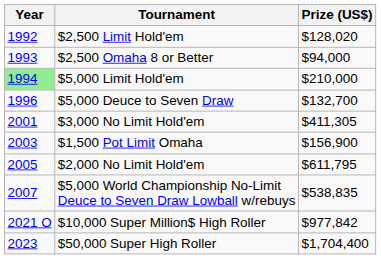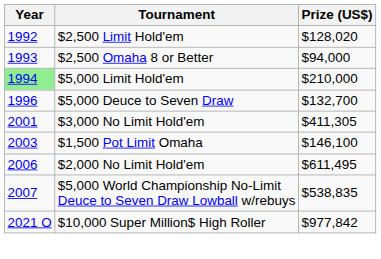$1,500 Pot Limit Omaha | Prize (US$): $156,900 -> $146,100
$2,000 No Limit Hold'em | Year: 2005 -> 2006
$2,000 No Limit Hold'em | Prize (US$): $611,795 -> $611,495
- row: 2023 | $50,000 Super High Roller | $1,704,400
